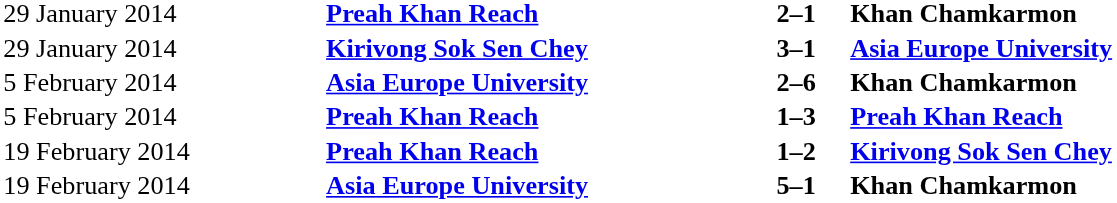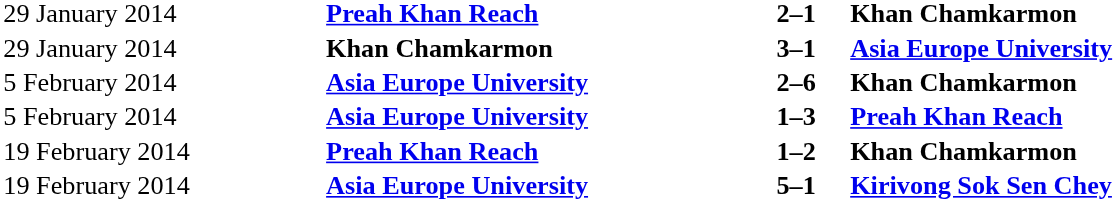3–1 | column 2: Kirivong Sok Sen Chey -> Khan Chamkarmon
1–3 | column 2: Preah Khan Reach -> Asia Europe University
1–2 | column 4: Kirivong Sok Sen Chey -> Khan Chamkarmon
5–1 | column 4: Khan Chamkarmon -> Kirivong Sok Sen Chey
